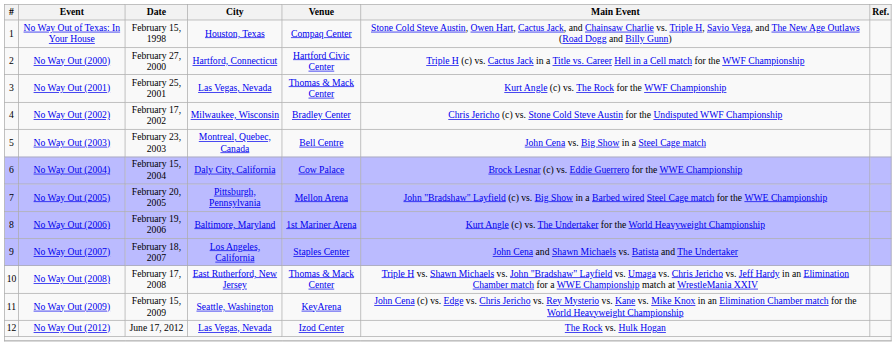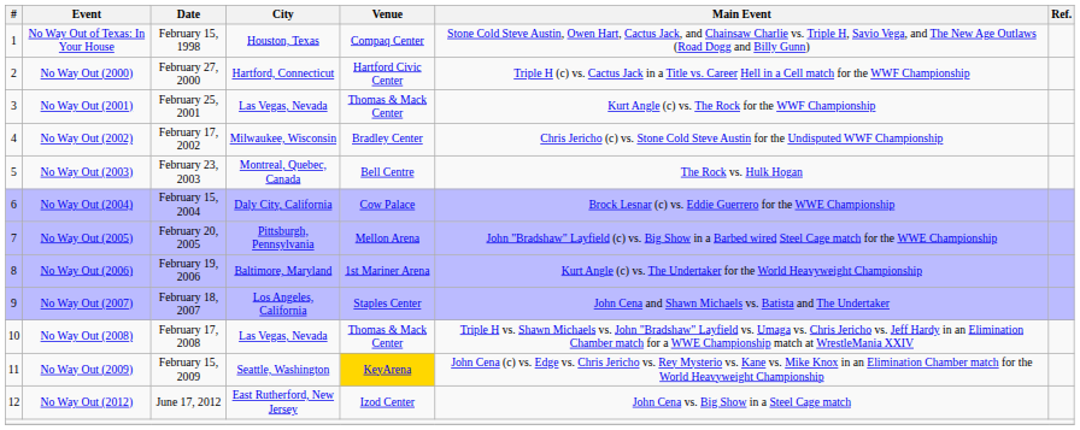No Way Out (2003) | Main Event: John Cena vs. Big Show in a Steel Cage match -> The Rock vs. Hulk Hogan
No Way Out (2008) | City: East Rutherford, New Jersey -> Las Vegas, Nevada
No Way Out (2009) | Venue: no background -> gold background
No Way Out (2012) | City: Las Vegas, Nevada -> East Rutherford, New Jersey
No Way Out (2012) | Main Event: The Rock vs. Hulk Hogan -> John Cena vs. Big Show in a Steel Cage match
